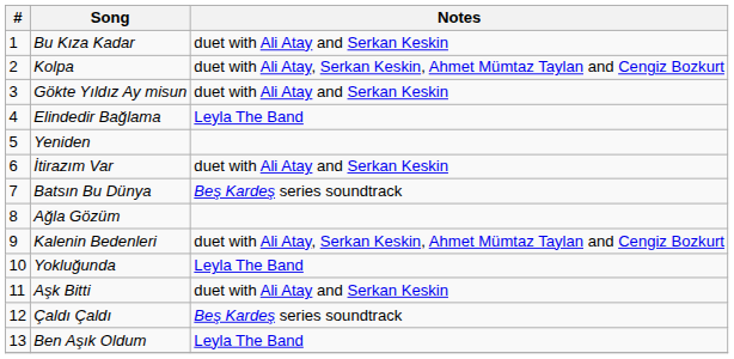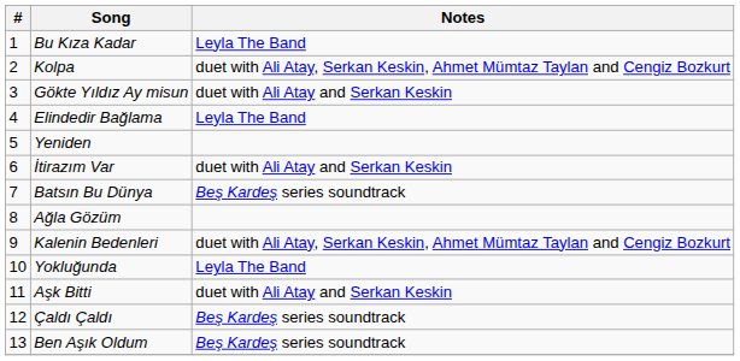Bu Kıza Kadar | Notes: duet with Ali Atay and Serkan Keskin -> Leyla The Band
Ben Aşık Oldum | Notes: Leyla The Band -> Beş Kardeş series soundtrack
